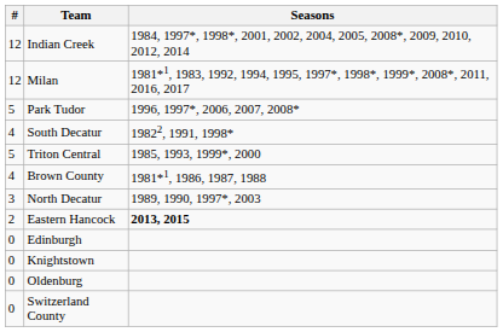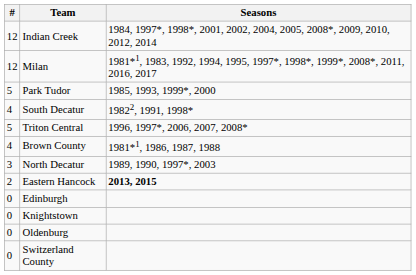Park Tudor | Seasons: 1996, 1997*, 2006, 2007, 2008* -> 1985, 1993, 1999*, 2000
Triton Central | Seasons: 1985, 1993, 1999*, 2000 -> 1996, 1997*, 2006, 2007, 2008*
